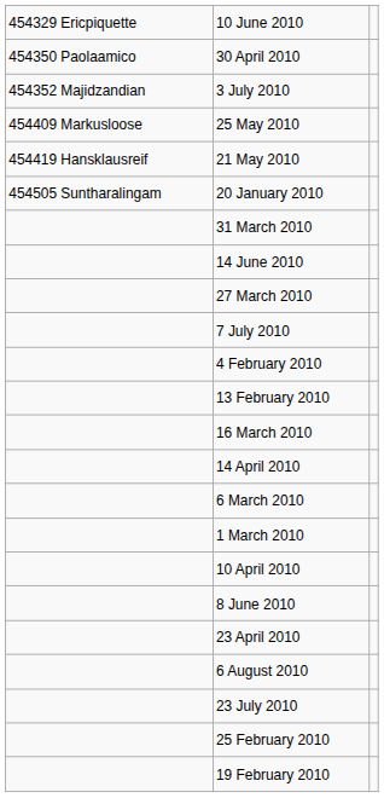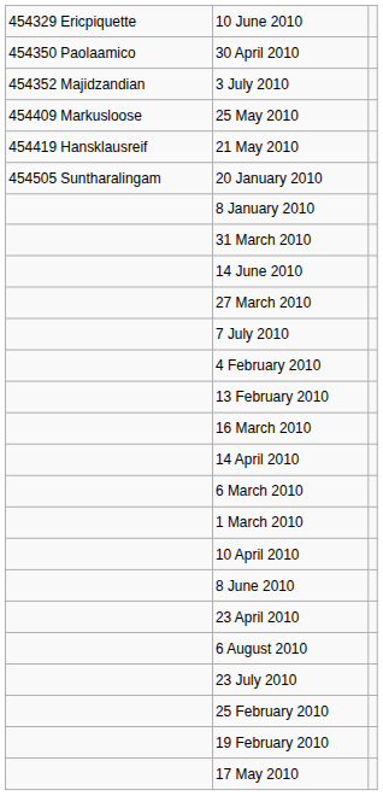+ row: 8 January 2010
+ row: 17 May 2010
